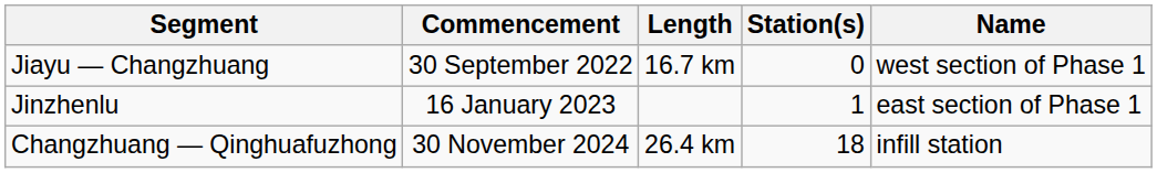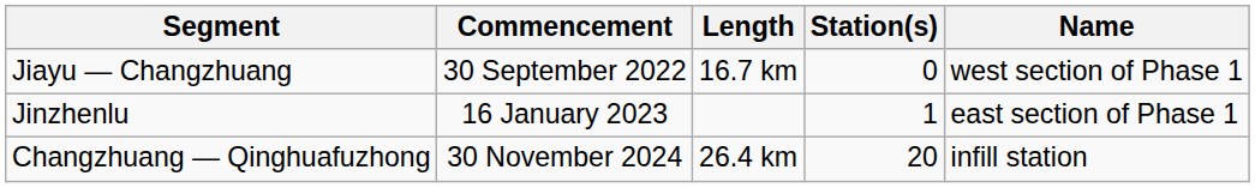Changzhuang — Qinghuafuzhong | Station(s): 18 -> 20
